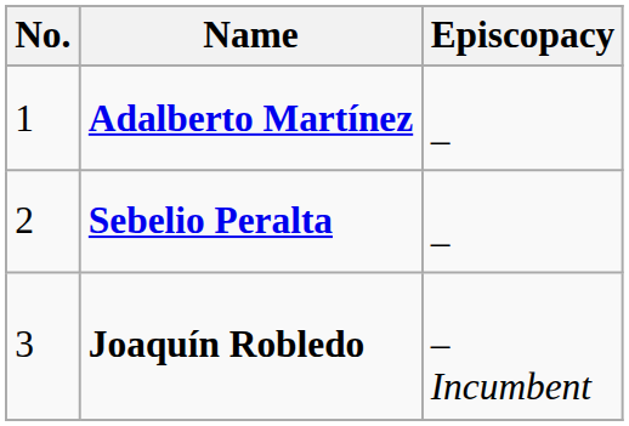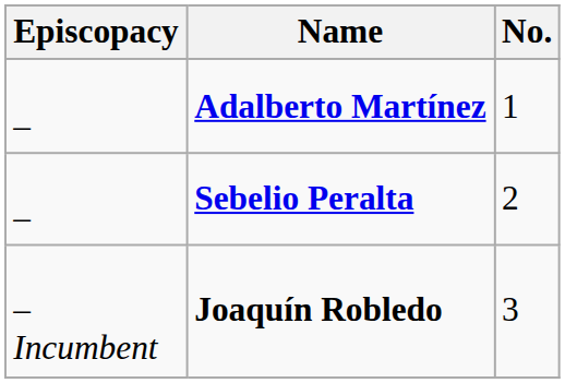columns swapped: No. <-> Episcopacy
